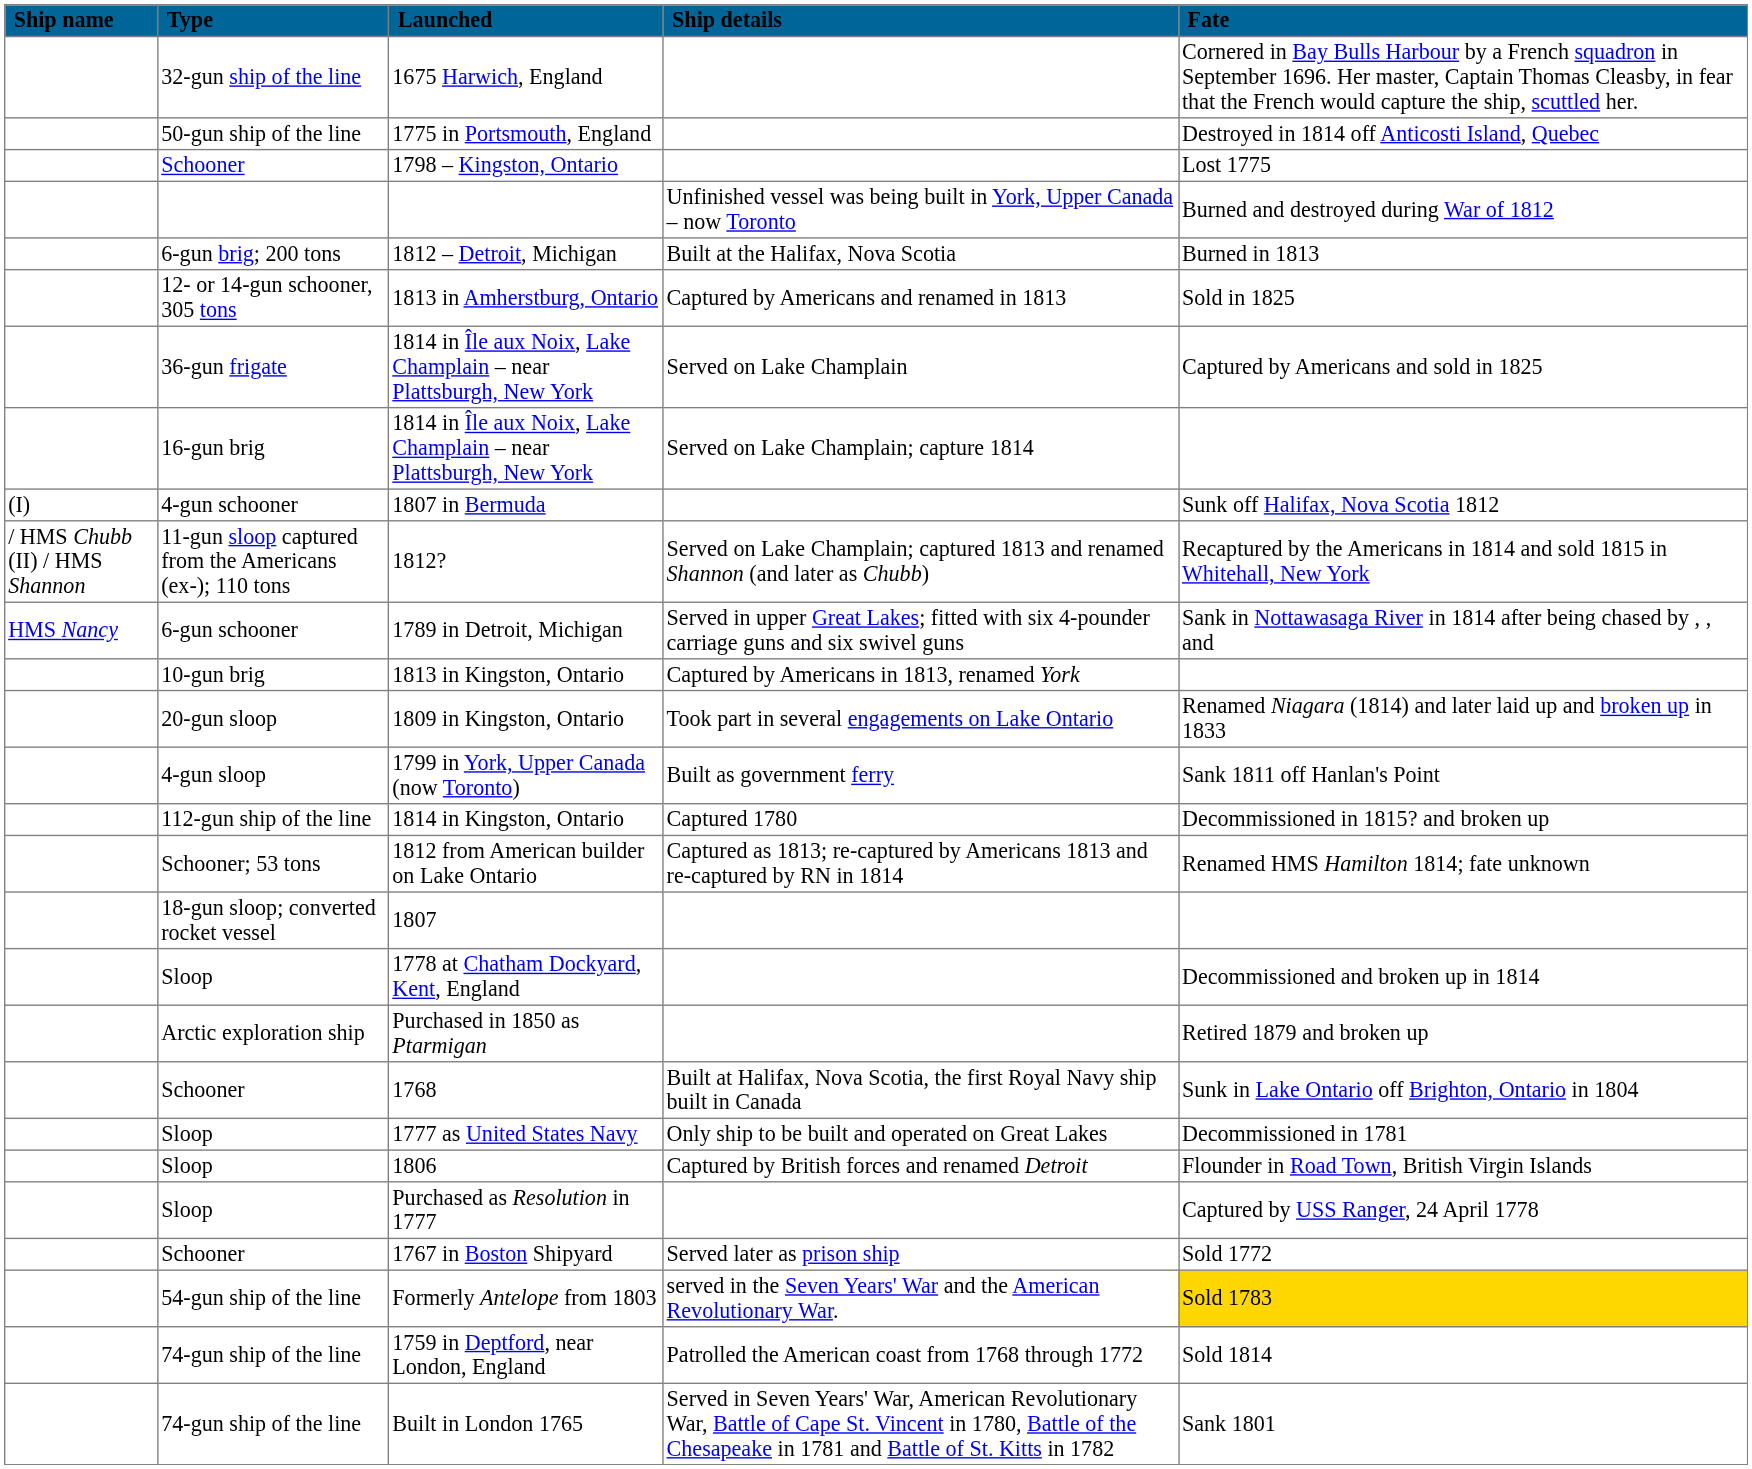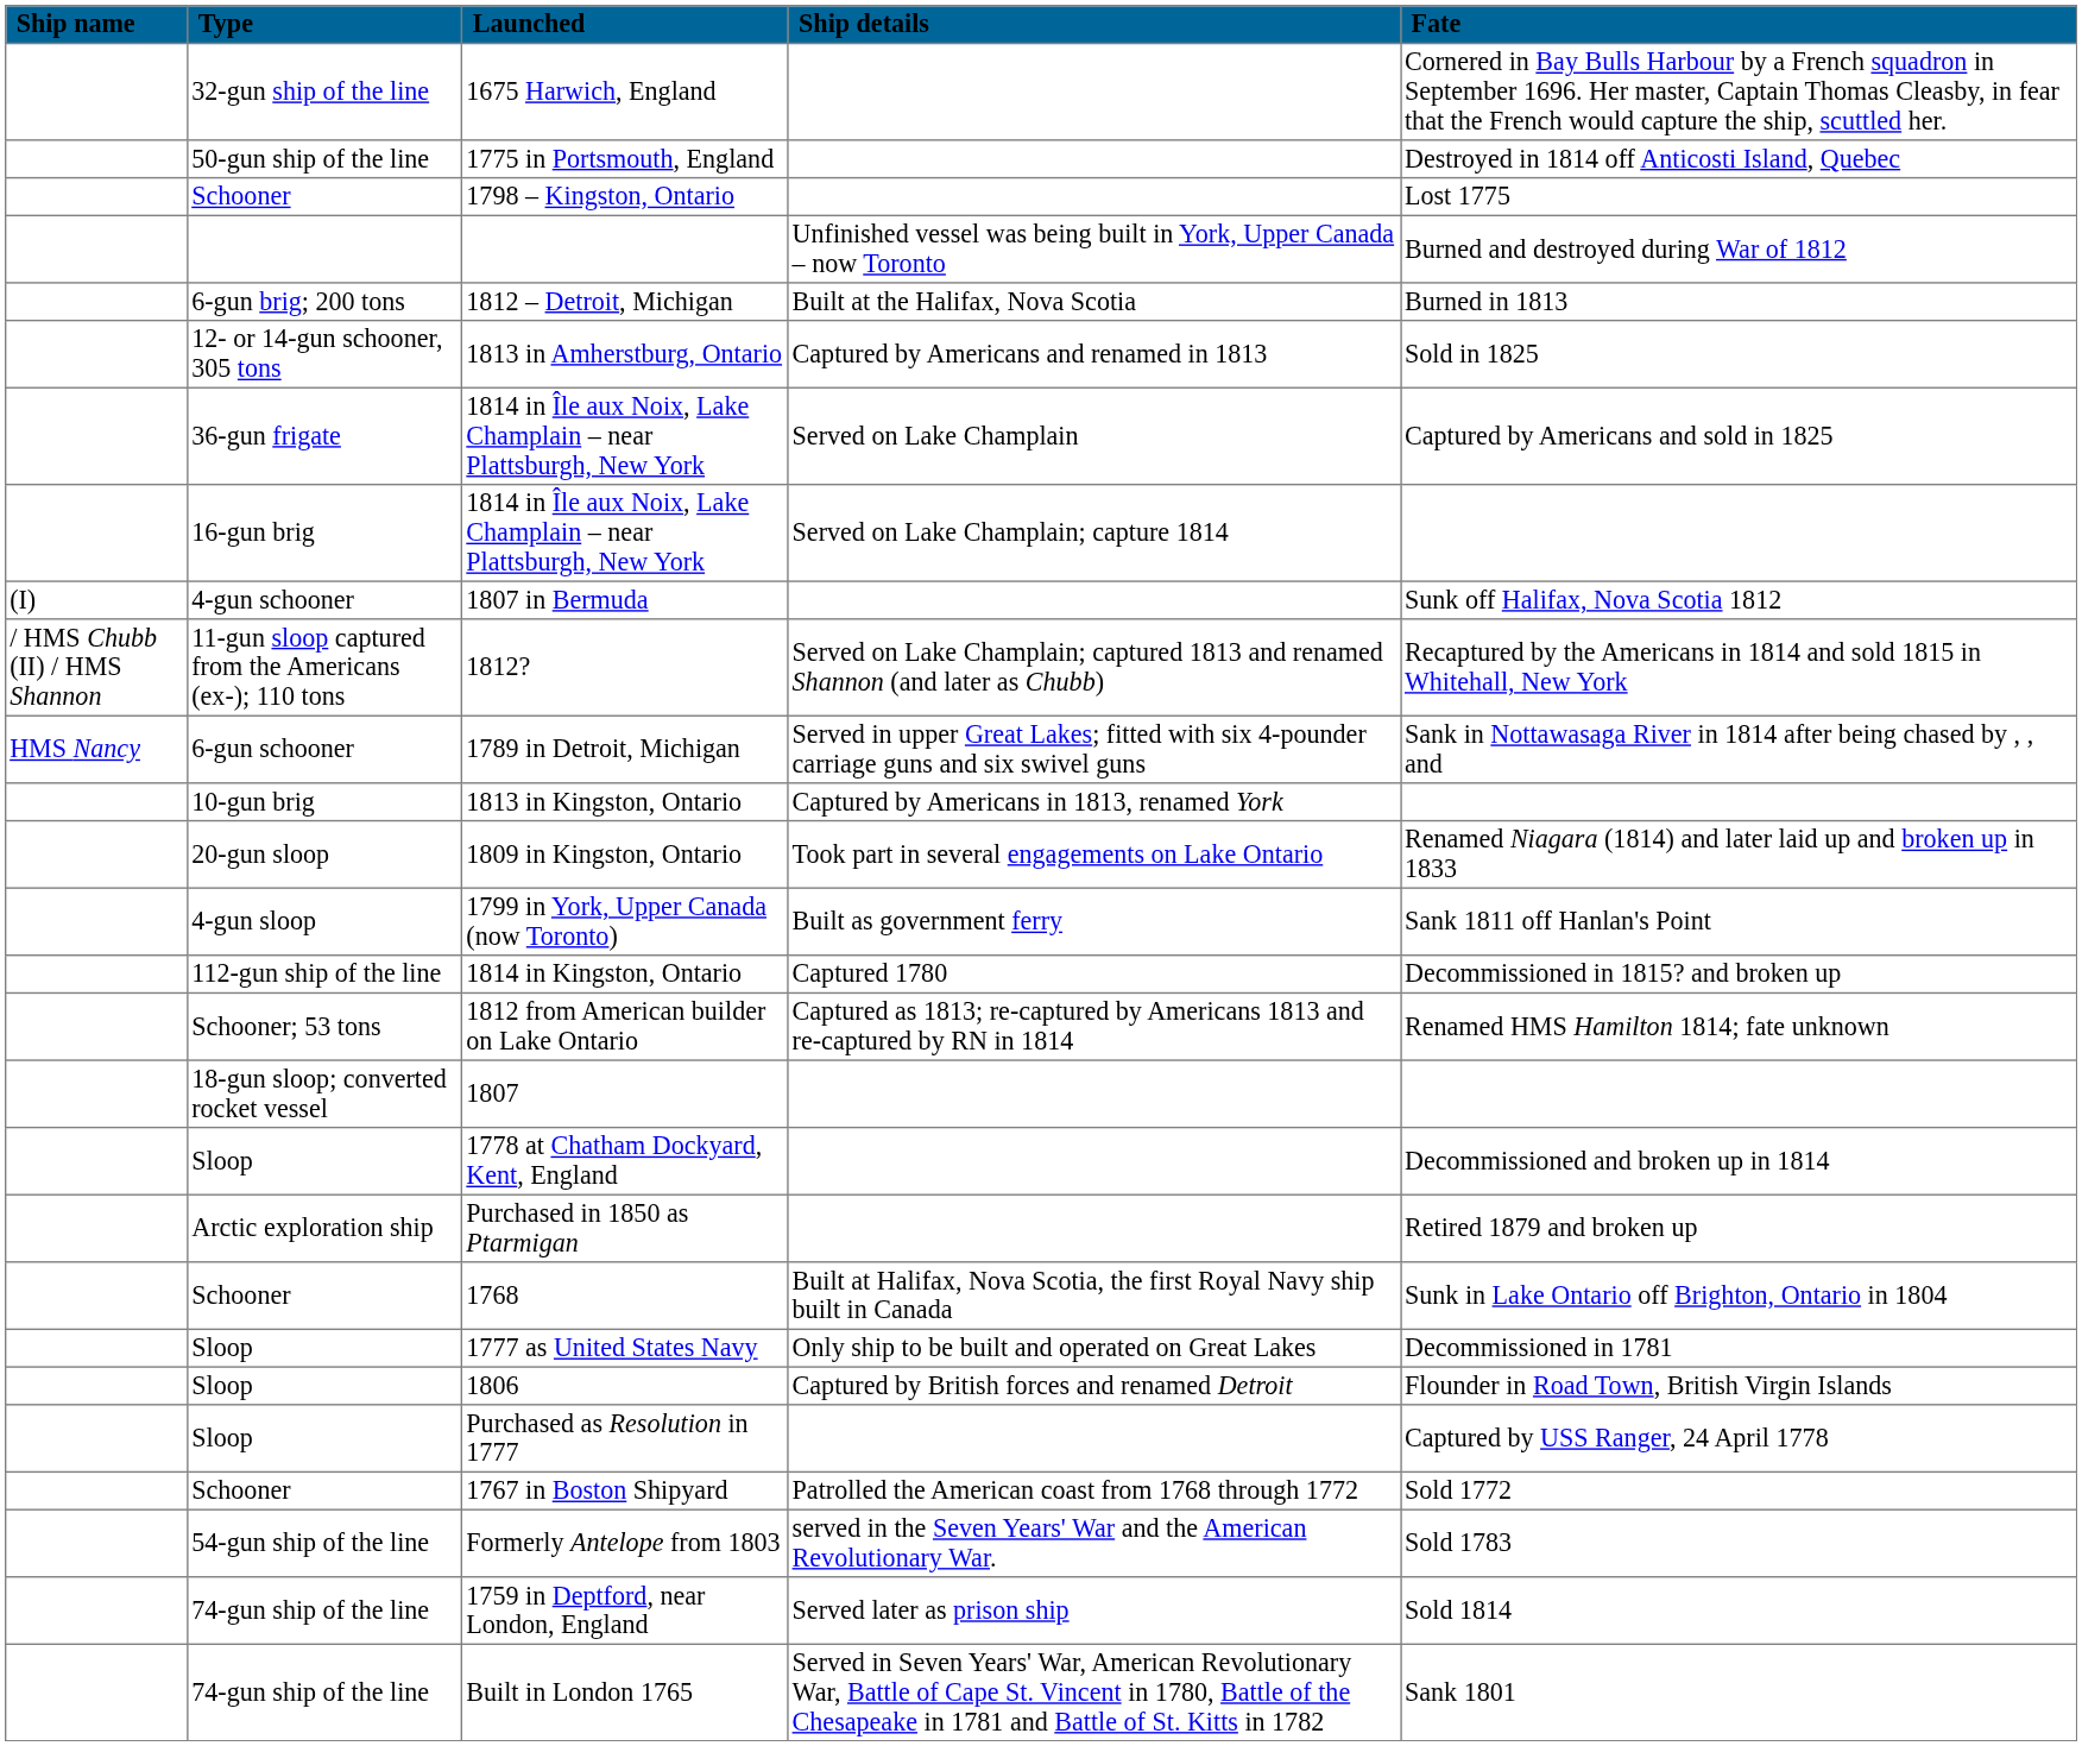1767 in Boston Shipyard | Ship details: Served later as prison ship -> Patrolled the American coast from 1768 through 1772
Formerly Antelope from 1803 | Fate: gold background -> no background
1759 in Deptford, near London, England | Ship details: Patrolled the American coast from 1768 through 1772 -> Served later as prison ship
